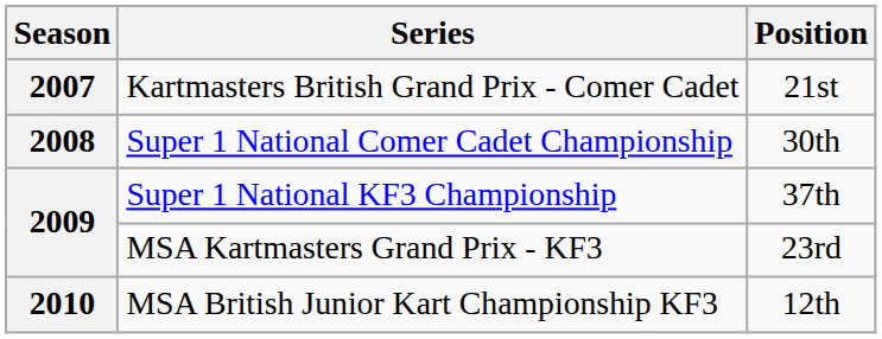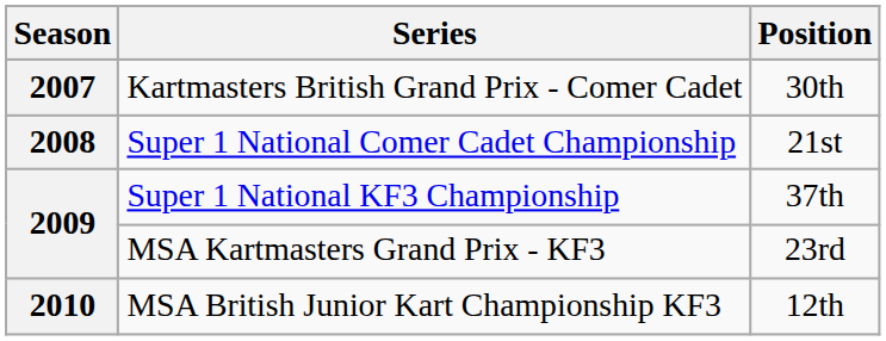Kartmasters British Grand Prix - Comer Cadet | Position: 21st -> 30th
Super 1 National Comer Cadet Championship | Position: 30th -> 21st
